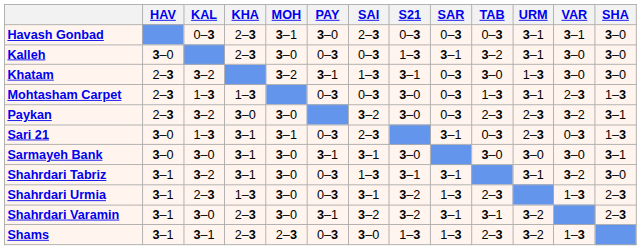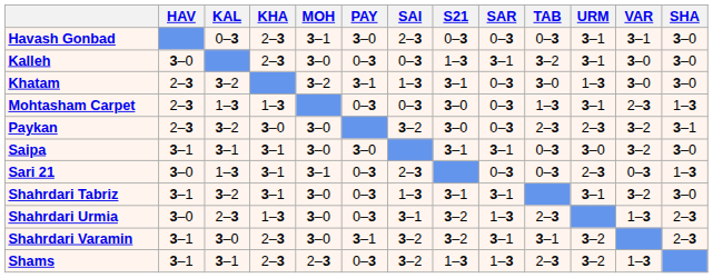+ row: Saipa | 3–1 | 3–1 | 3–1 | 3–0 | 3–0 | 3–1 | 3–1 | 0–3 | 3–0 | 3–2 | 3–0
Sari 21 | SAR: 3–1 -> 0–3
- row: Sarmayeh Bank | 3–0 | 3–0 | 3–1 | 3–0 | 3–1 | 3–1 | 3–0 | 3–0 | 3–0 | 3–0 | 3–1
Shahrdari Urmia | HAV: 3–1 -> 3–0
Shams | SAI: 3–0 -> 3–2
